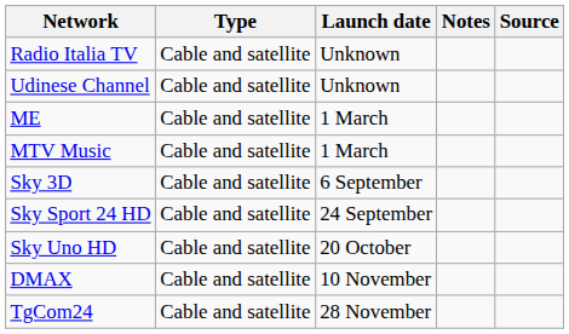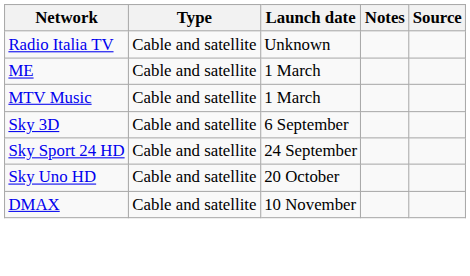- row: Udinese Channel | Cable and satellite | Unknown
- row: TgCom24 | Cable and satellite | 28 November
